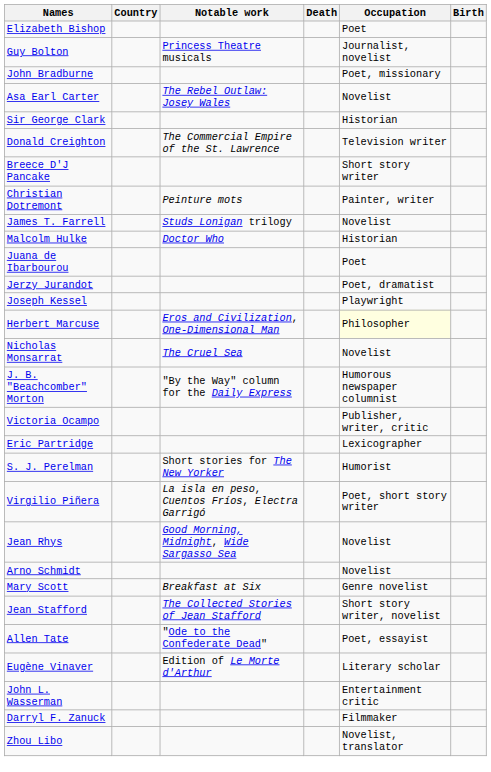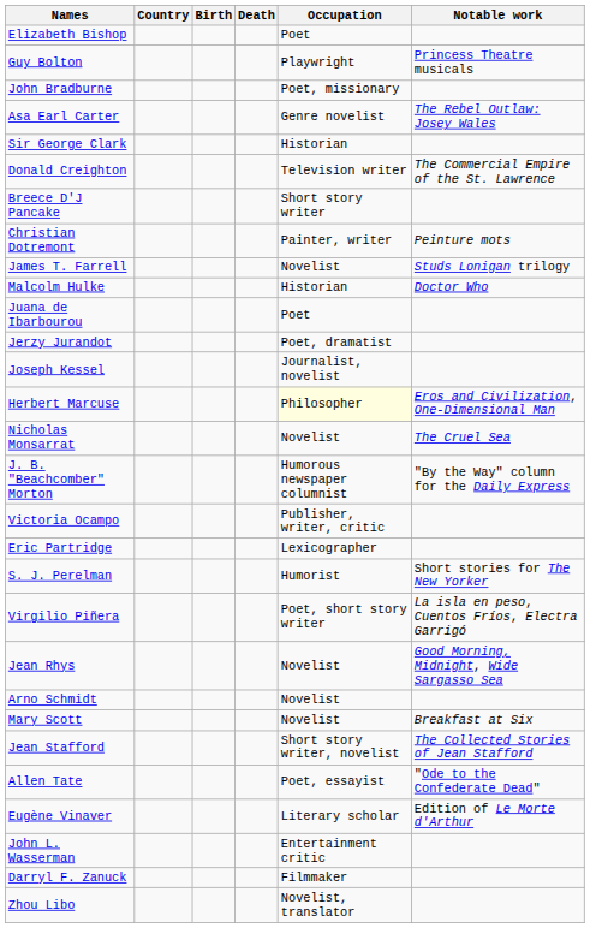columns swapped: Birth <-> Notable work
Guy Bolton | Occupation: Journalist, novelist -> Playwright
Asa Earl Carter | Occupation: Novelist -> Genre novelist
Joseph Kessel | Occupation: Playwright -> Journalist, novelist
Mary Scott | Occupation: Genre novelist -> Novelist
